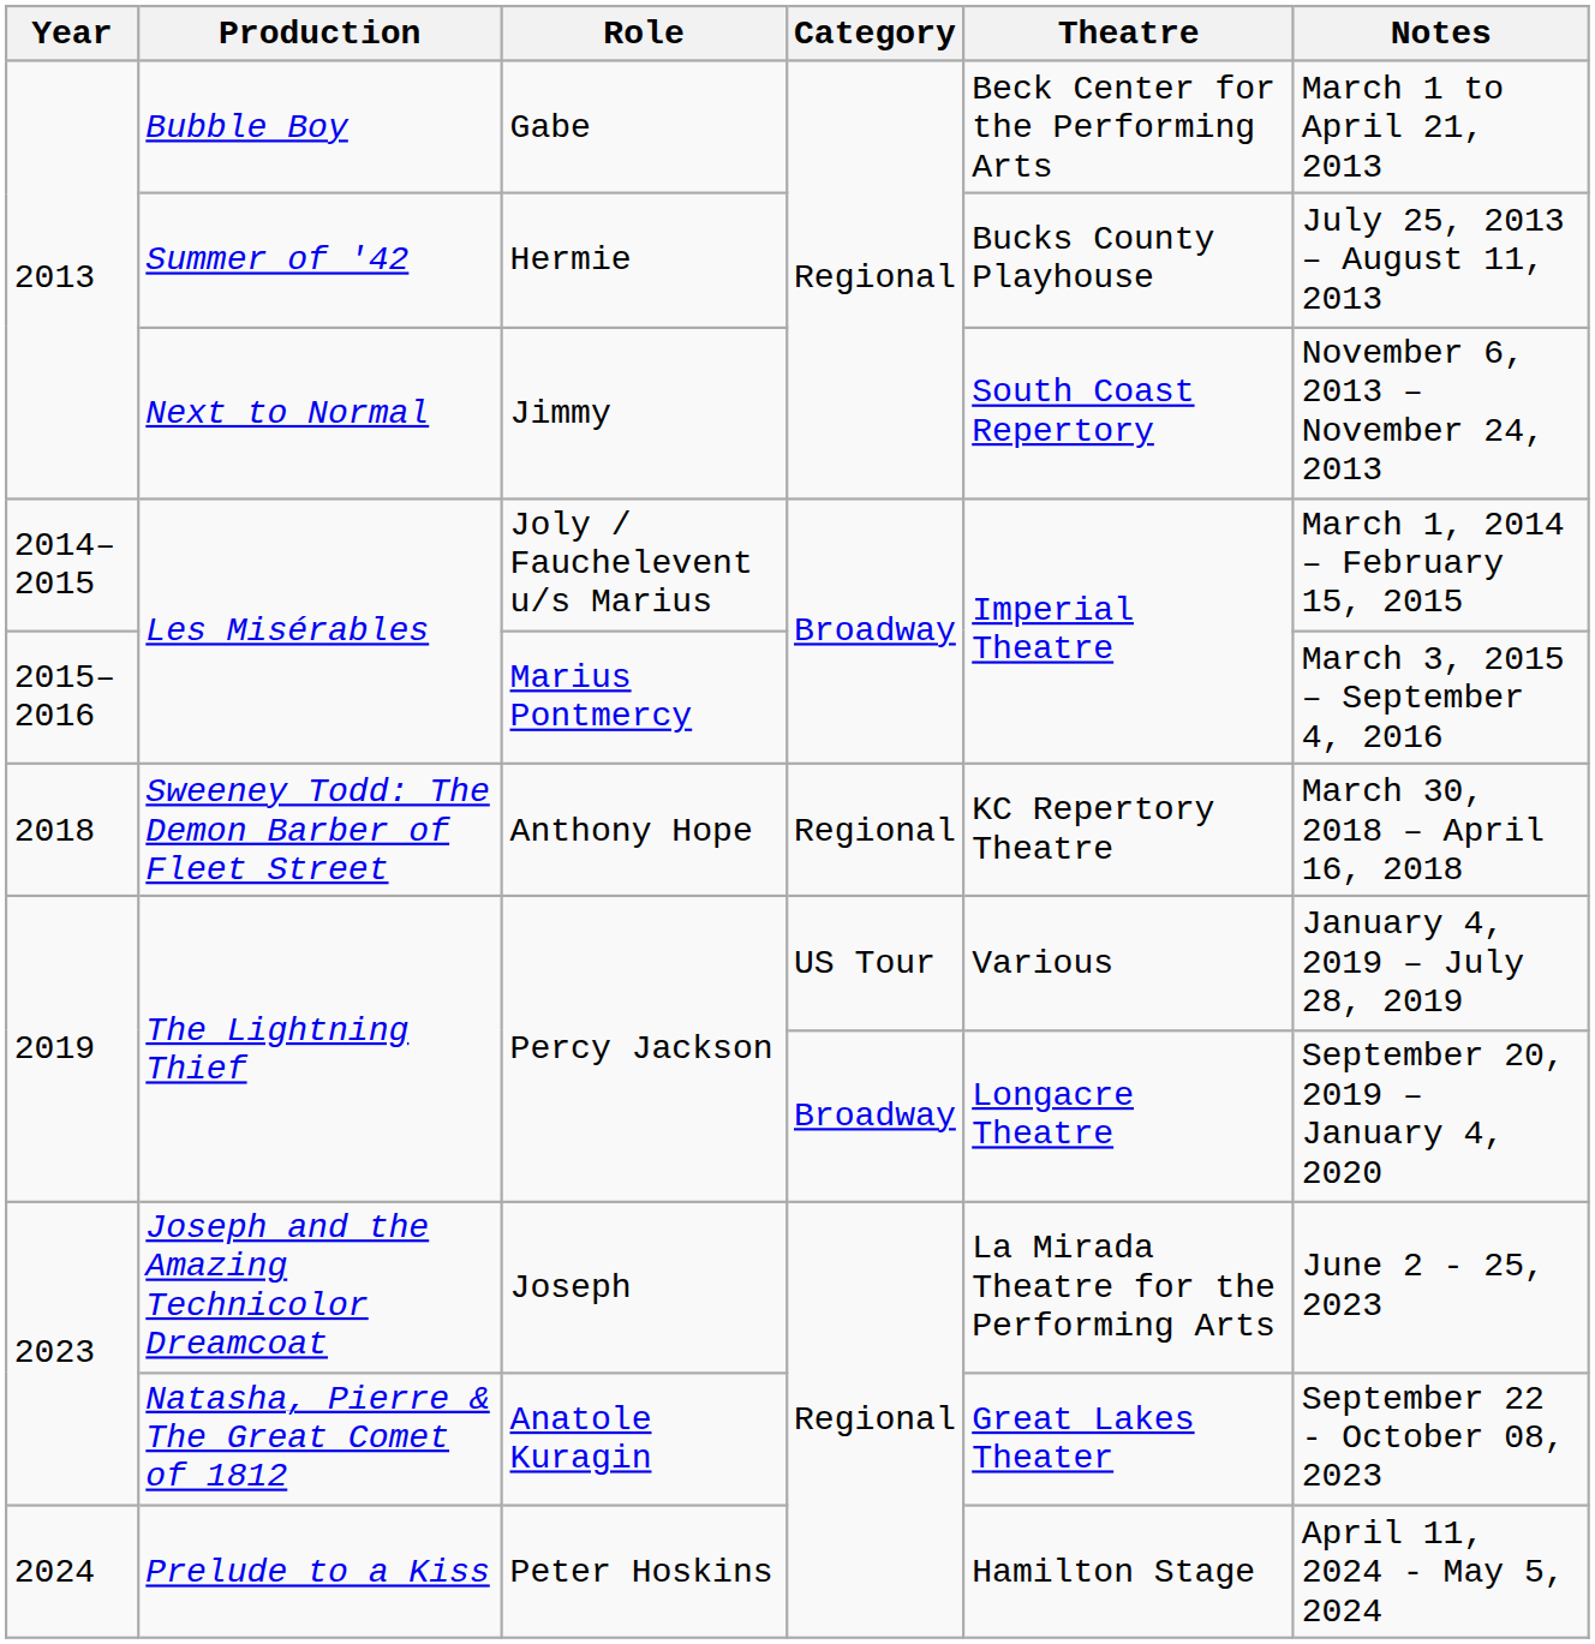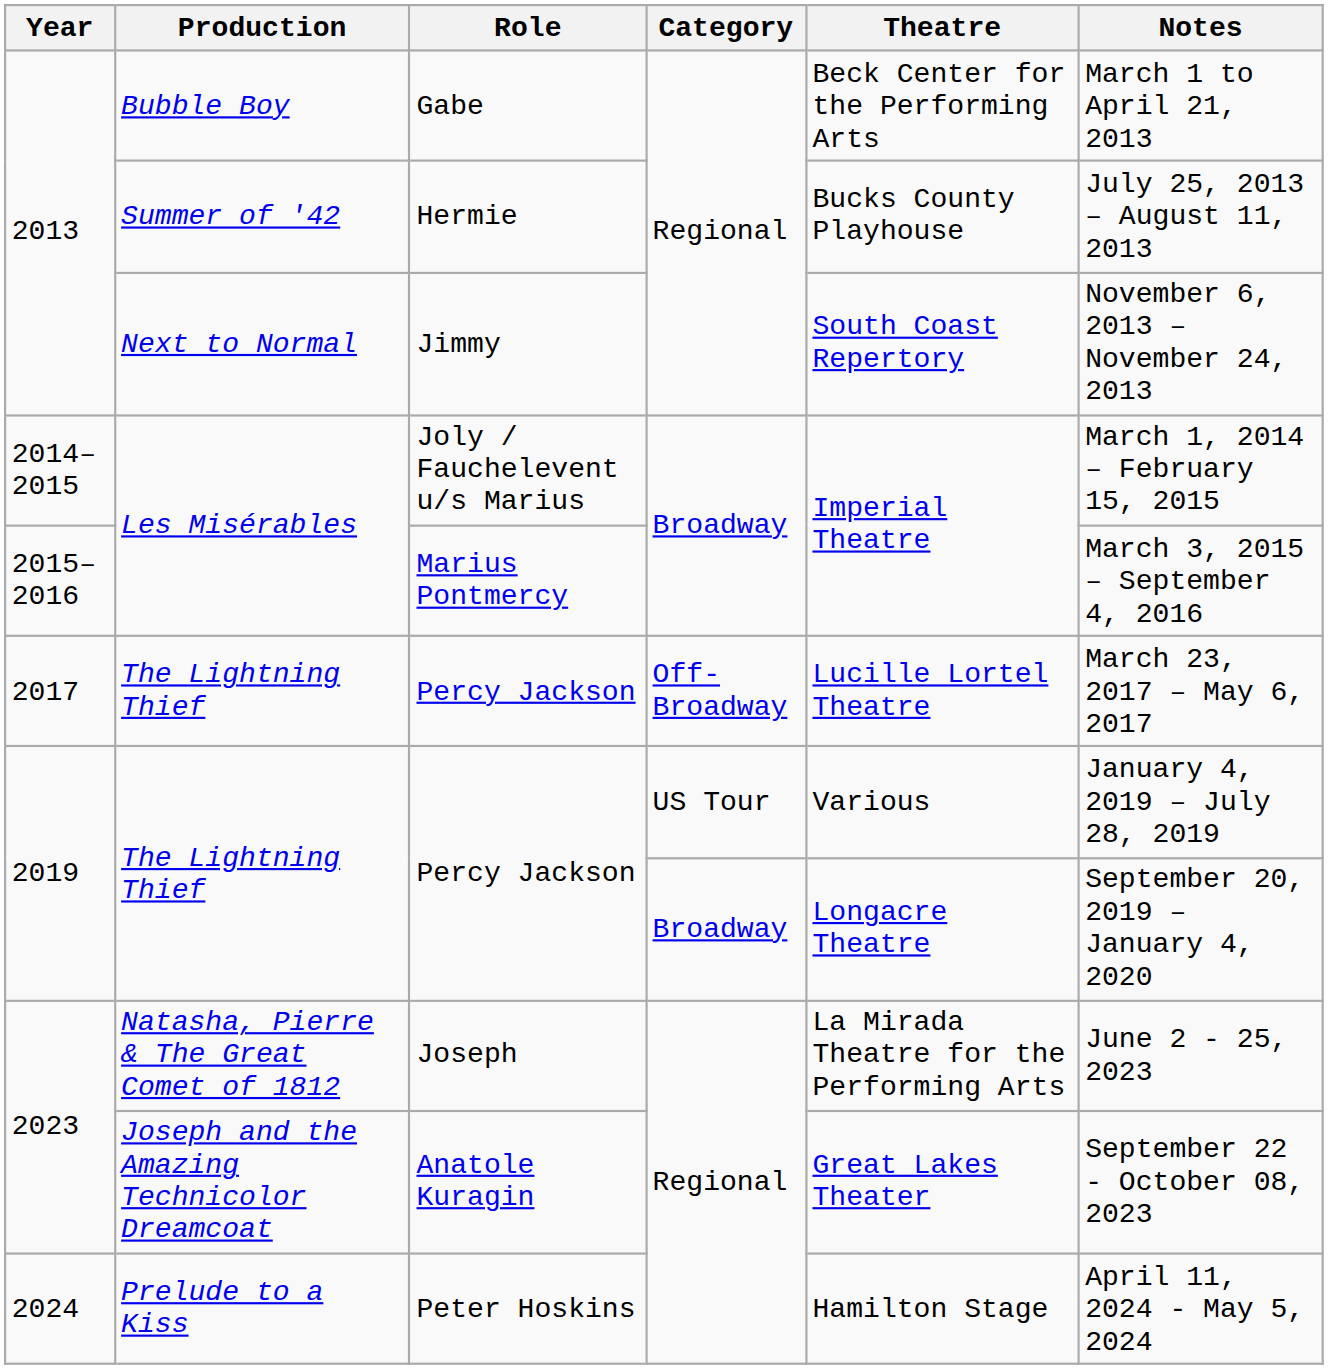+ row: 2017 | The Lightning Thief | Percy Jackson | Off-Broadway | Lucille Lortel Theatre | March 23, 2017 – May 6, 2017
- row: 2018 | Sweeney Todd: The Demon Barber of Fleet Street | Anthony Hope | Regional | KC Repertory Theatre | March 30, 2018 – April 16, 2018
Joseph | Production: Joseph and the Amazing Technicolor Dreamcoat -> Natasha, Pierre & The Great Comet of 1812
Anatole Kuragin | Production: Natasha, Pierre & The Great Comet of 1812 -> Joseph and the Amazing Technicolor Dreamcoat
